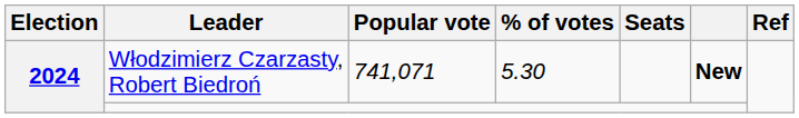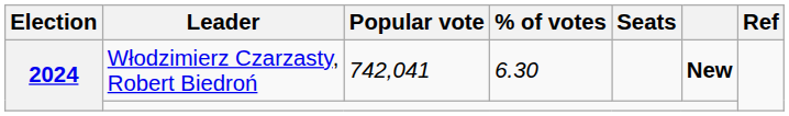Włodzimierz Czarzasty, Robert Biedroń | Popular vote: 741,071 -> 742,041
Włodzimierz Czarzasty, Robert Biedroń | % of votes: 5.30 -> 6.30
